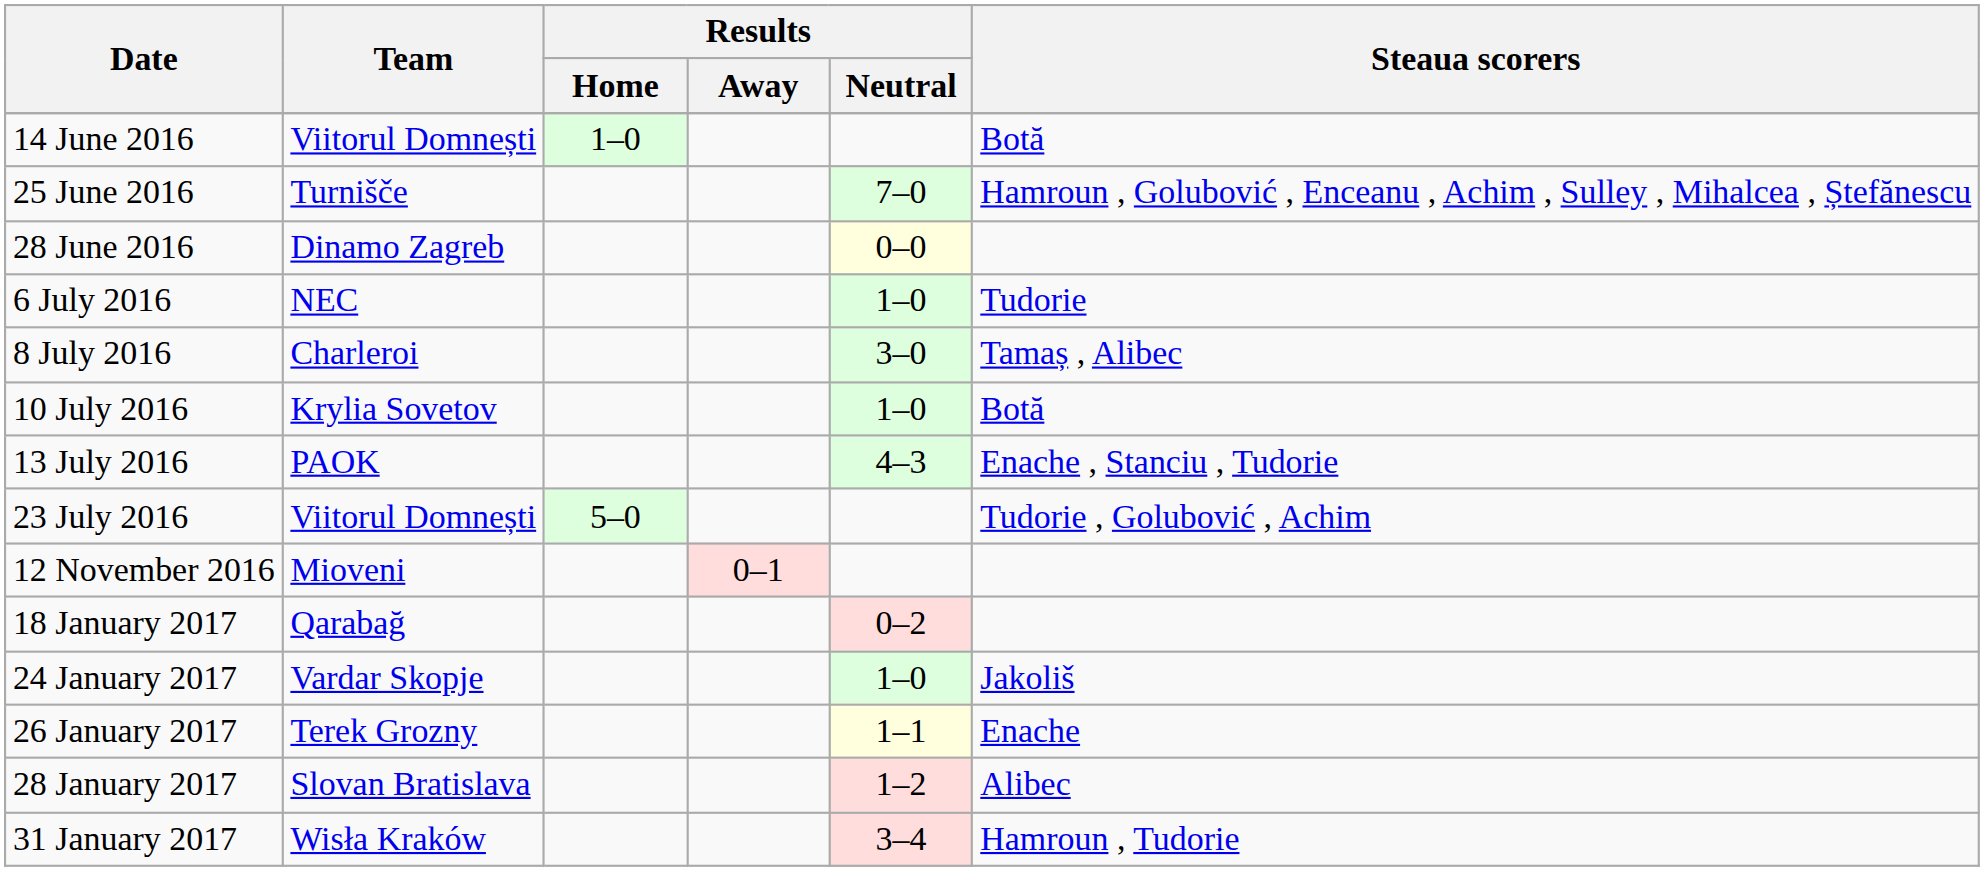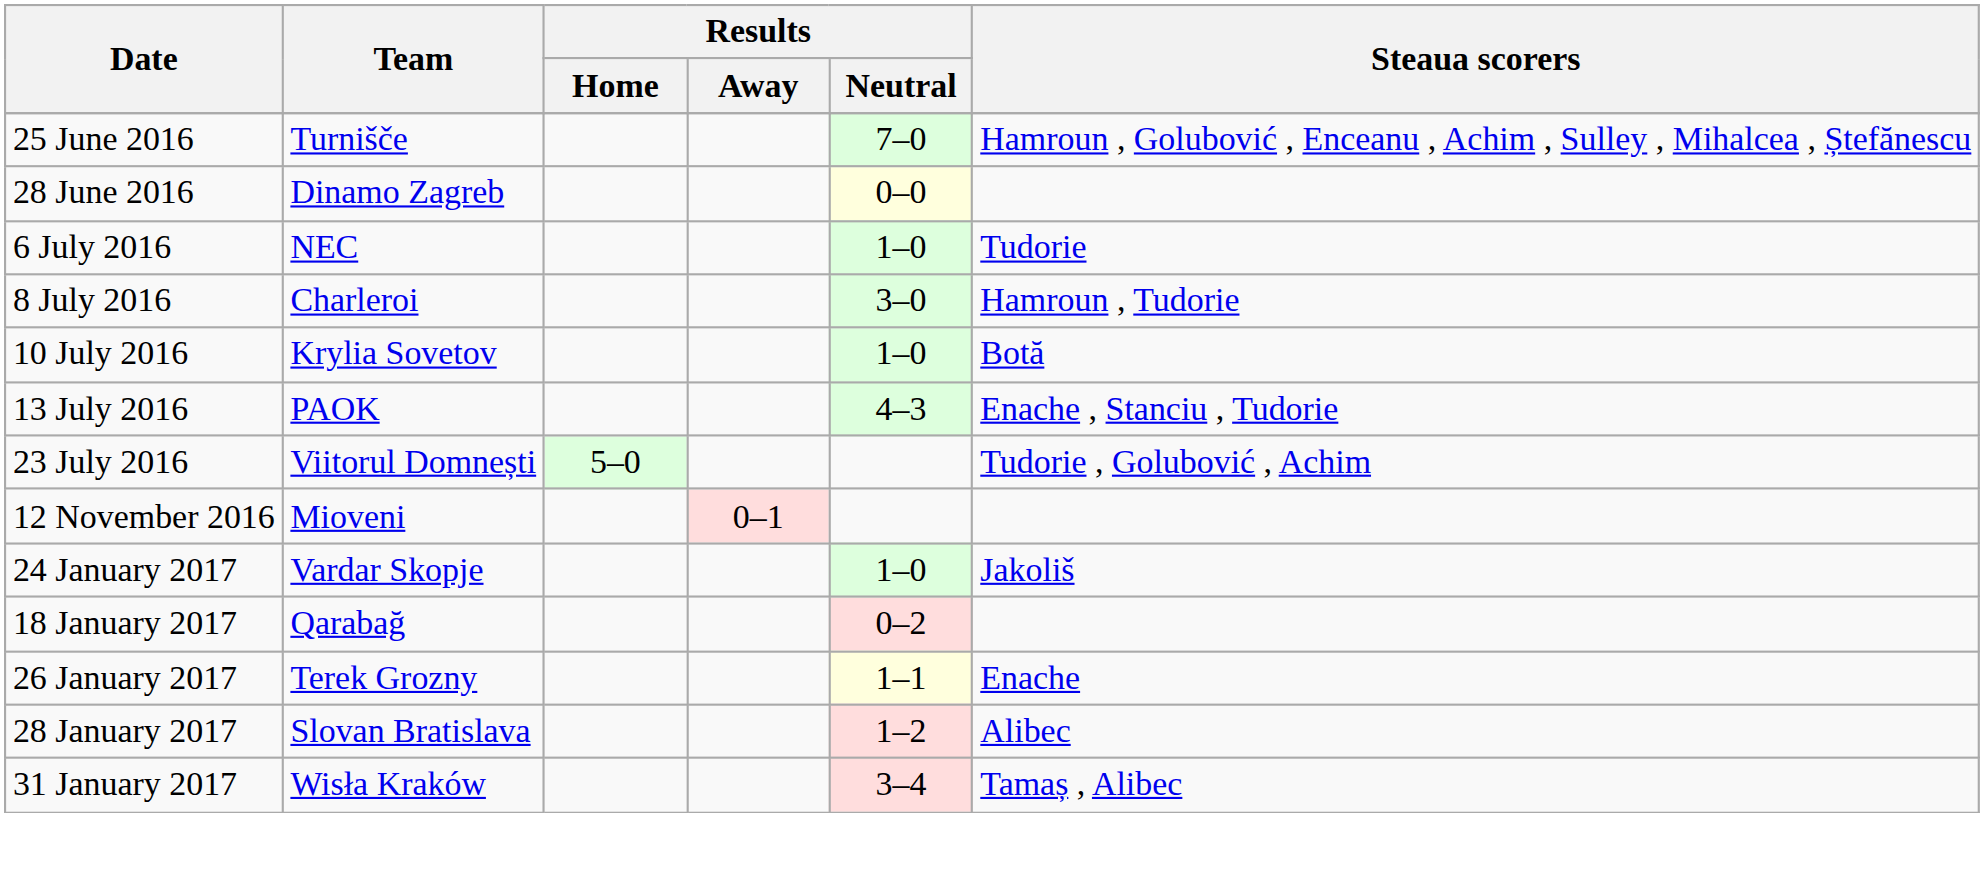- row: 14 June 2016 | Viitorul Domnești | 1–0 | Botă
8 July 2016 | Steaua scorers: Tamaș , Alibec -> Hamroun , Tudorie
rows swapped: 18 January 2017 <-> 24 January 2017
31 January 2017 | Steaua scorers: Hamroun , Tudorie -> Tamaș , Alibec
